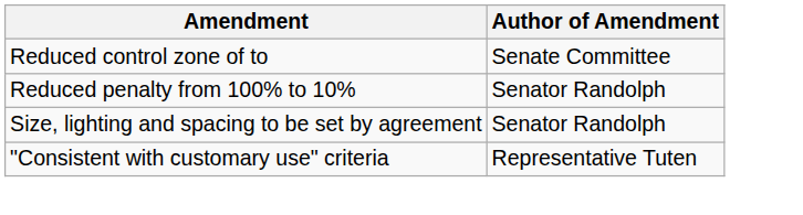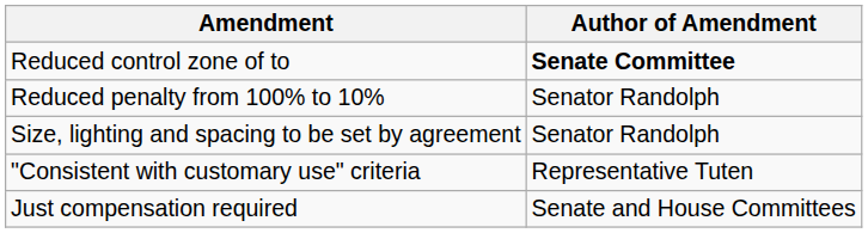Reduced control zone of to | Author of Amendment: normal -> bold
+ row: Just compensation required | Senate and House Committees
